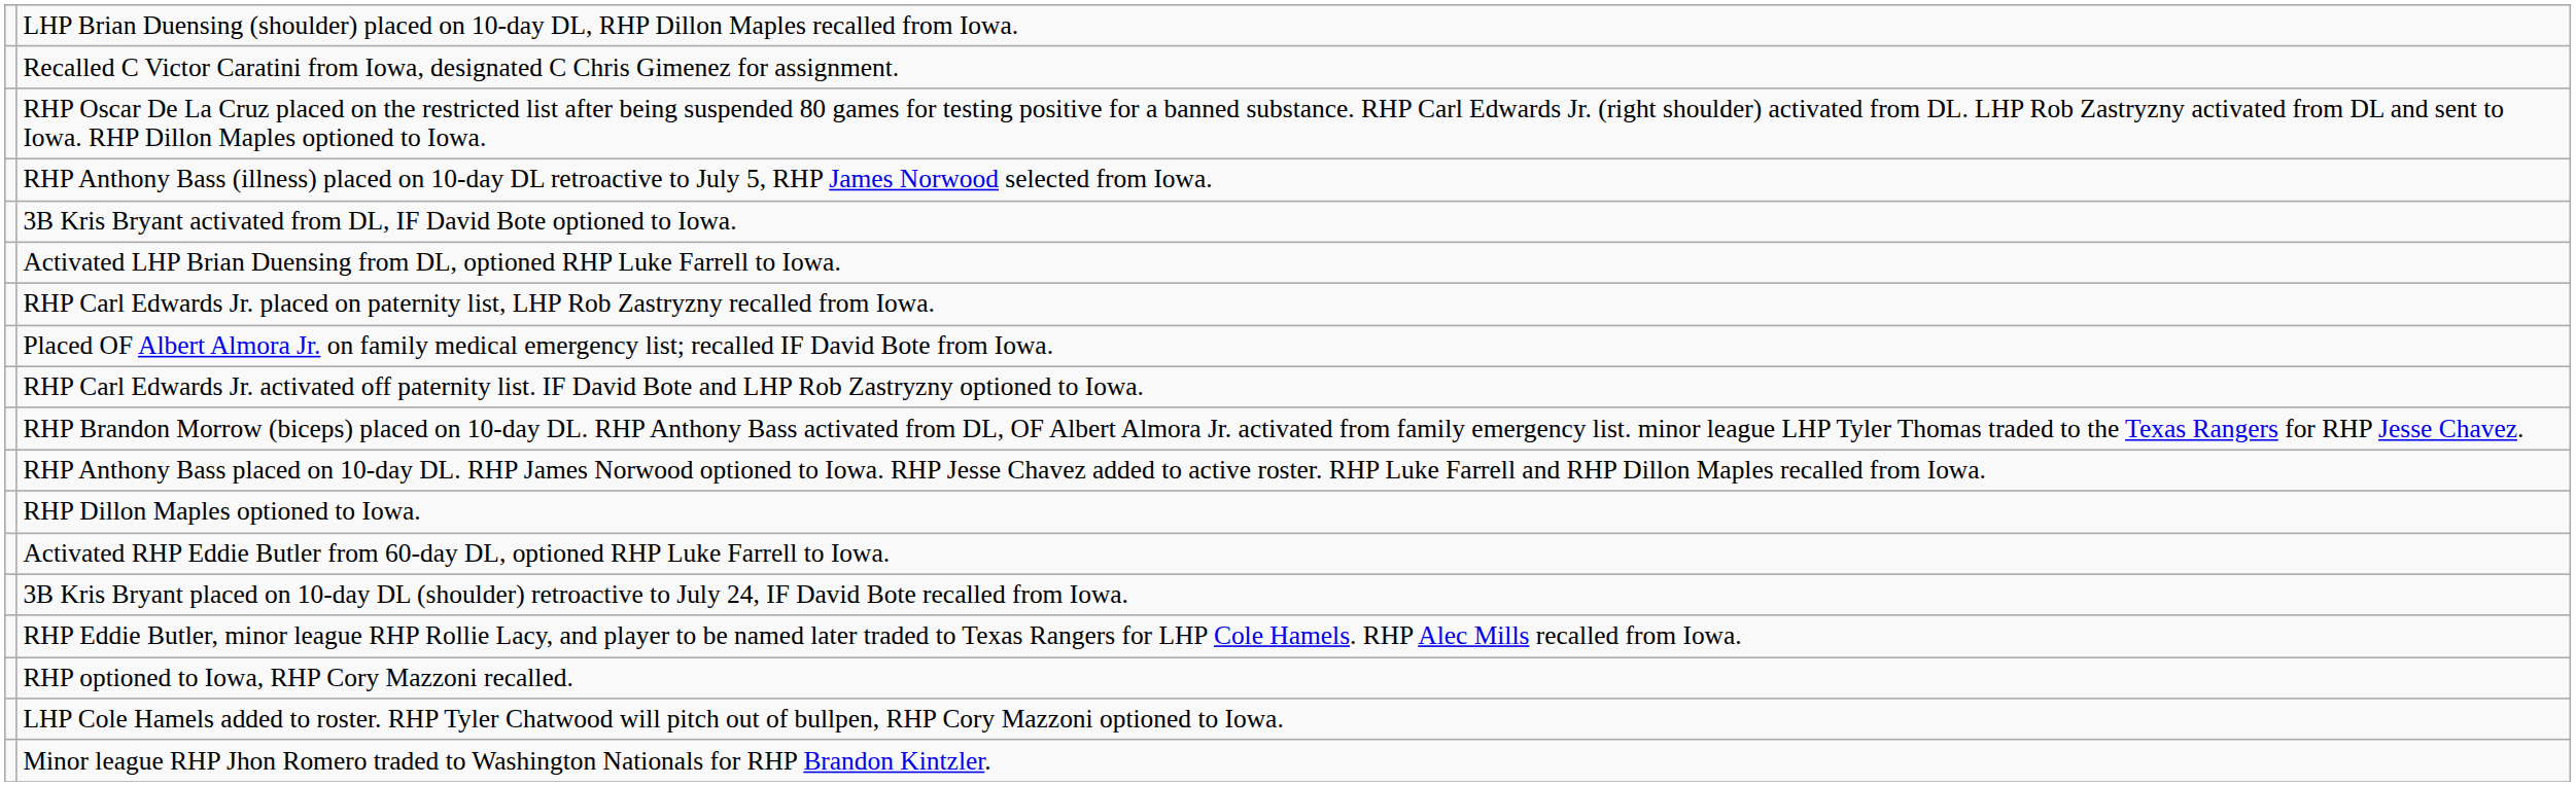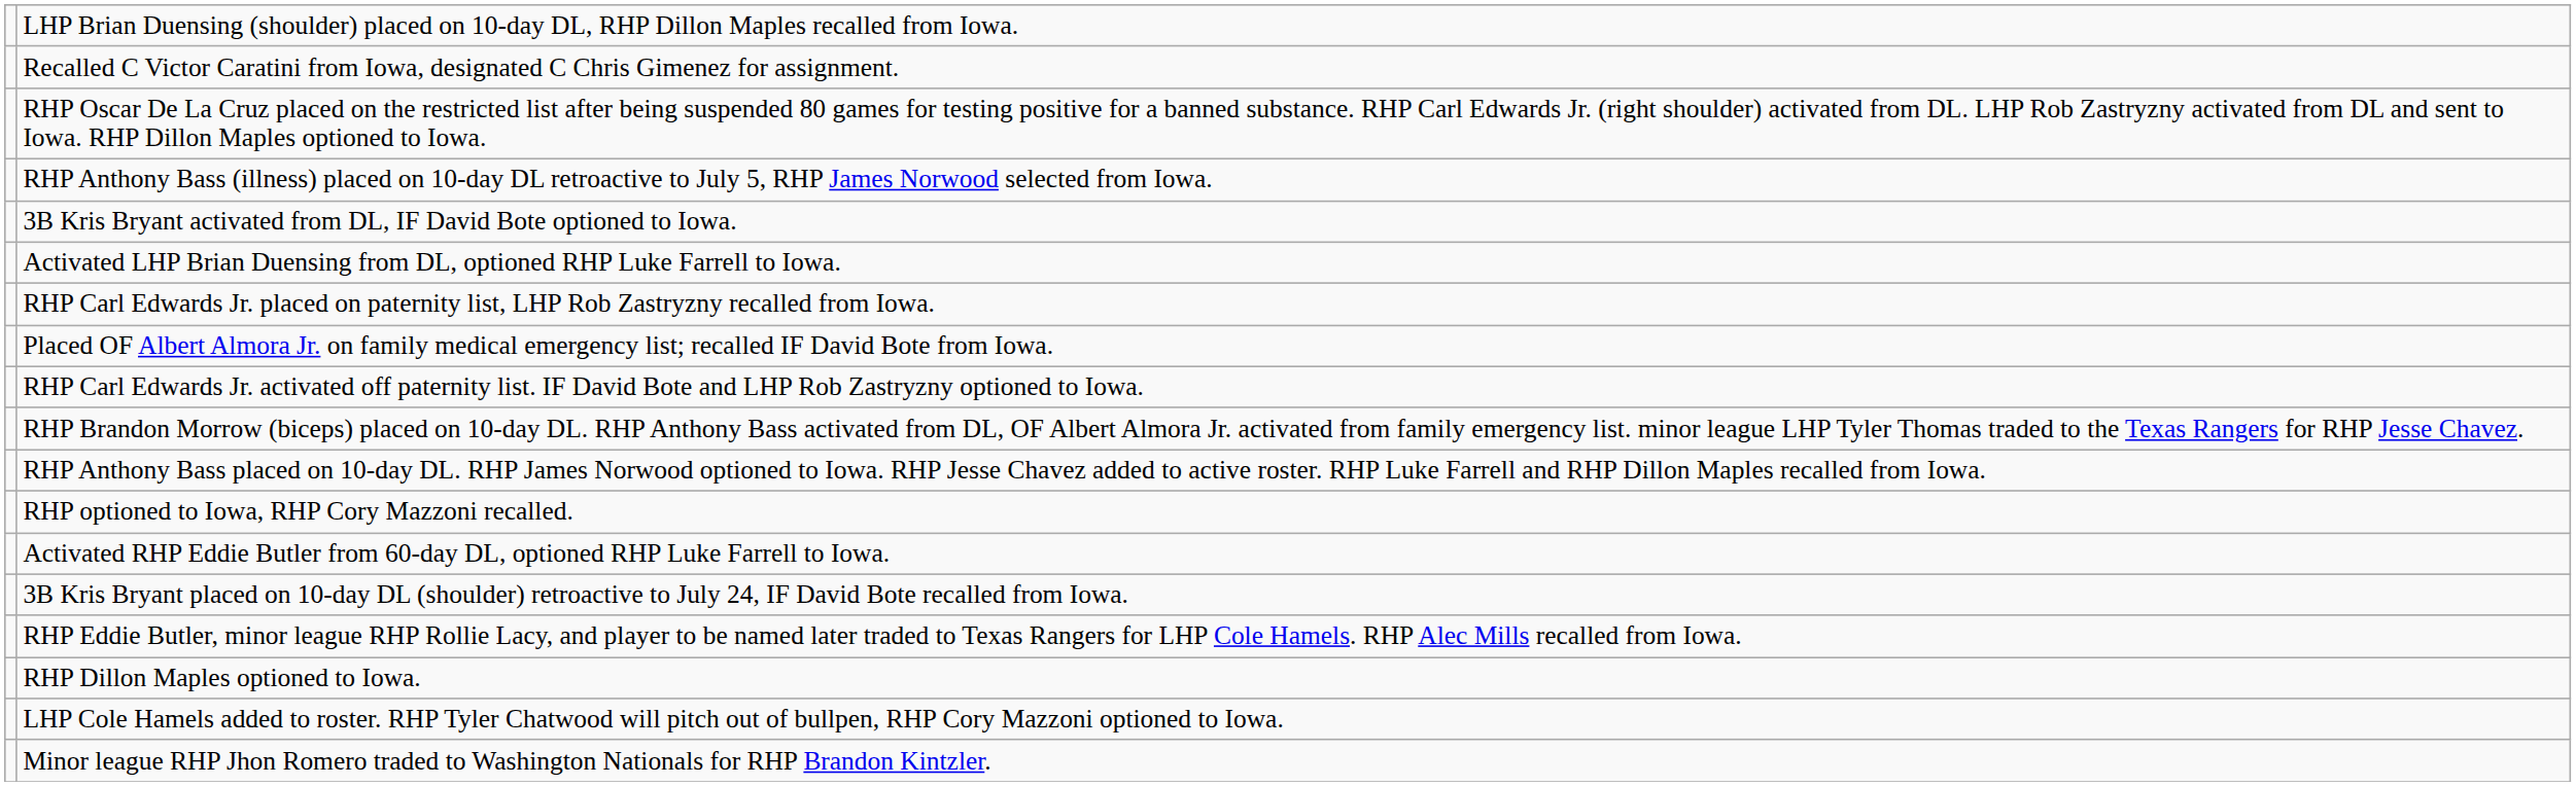rows swapped: RHP Dillon Maples optioned to Iowa. <-> RHP optioned to Iowa, RHP Cory Mazzoni recalled.
